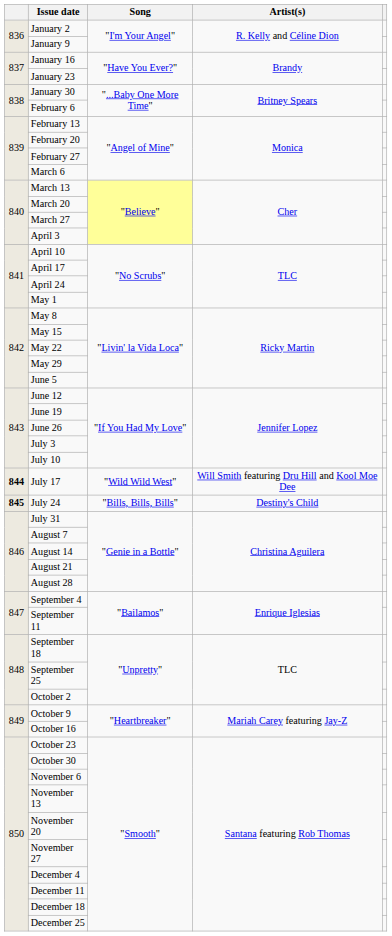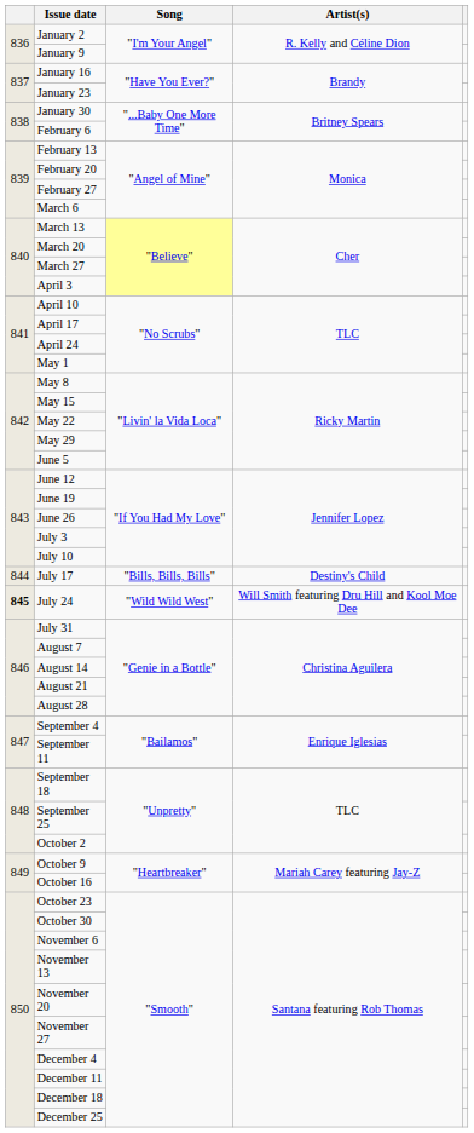July 17 | column 1: bold -> normal
July 17 | Song: "Wild Wild West" -> "Bills, Bills, Bills"
July 17 | Artist(s): Will Smith featuring Dru Hill and Kool Moe Dee -> Destiny's Child
July 24 | Song: "Bills, Bills, Bills" -> "Wild Wild West"
July 24 | Artist(s): Destiny's Child -> Will Smith featuring Dru Hill and Kool Moe Dee
